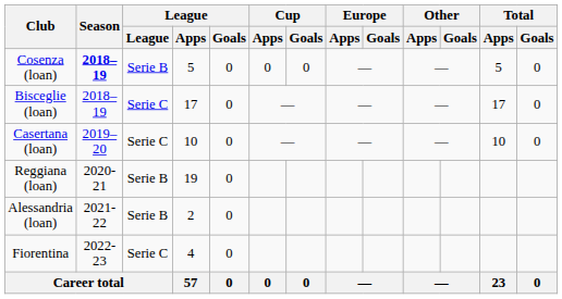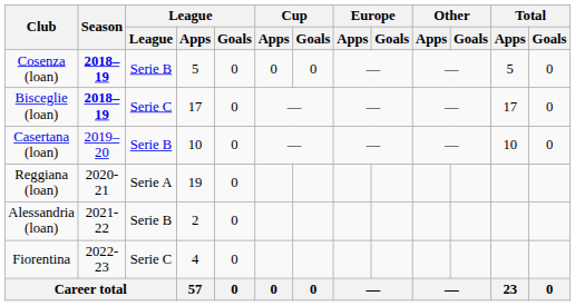Bisceglie (loan) | Season: normal -> bold
Casertana (loan) | League: Serie C -> Serie B
Reggiana (loan) | League: Serie B -> Serie A
